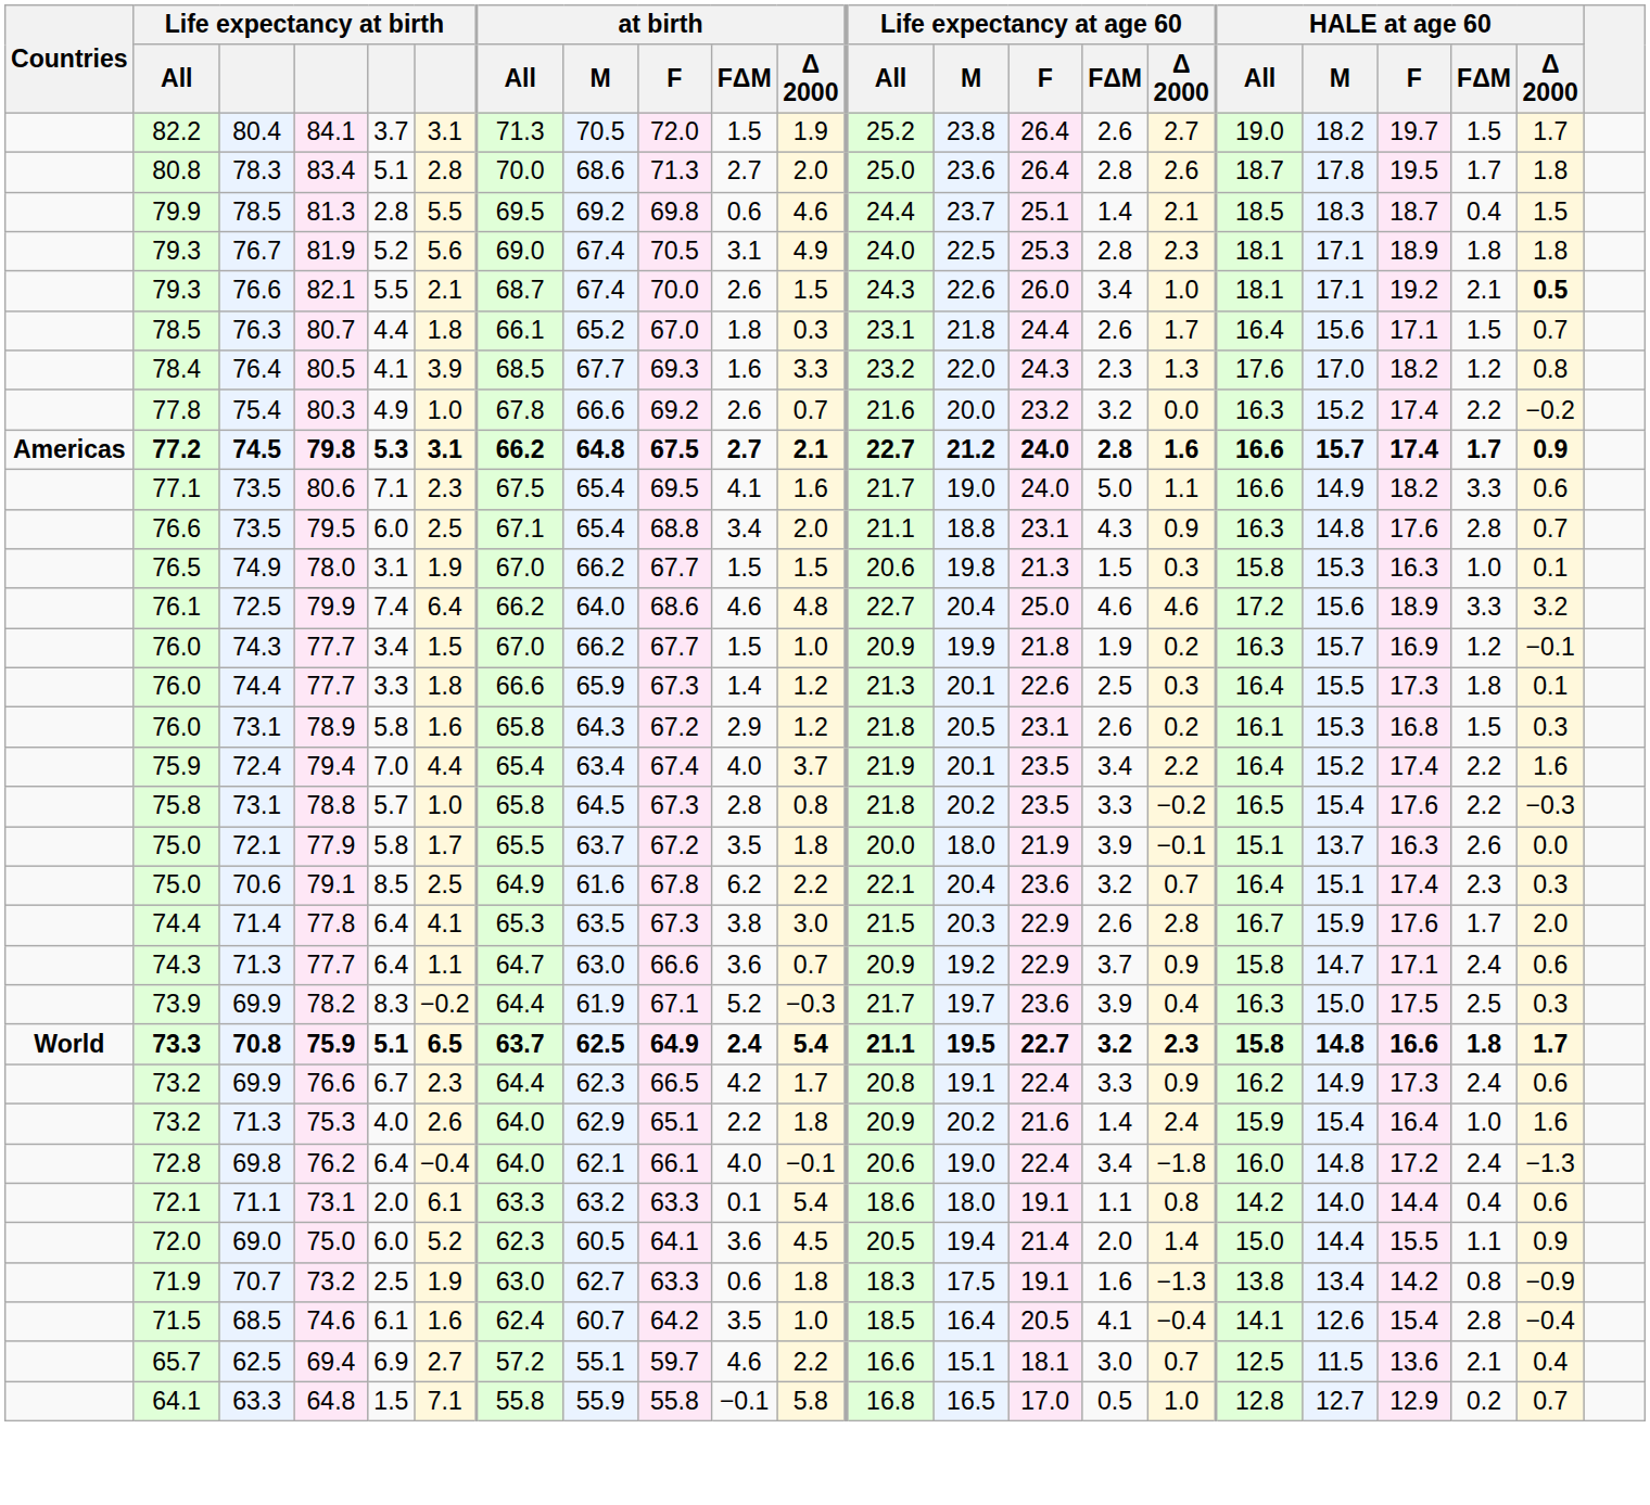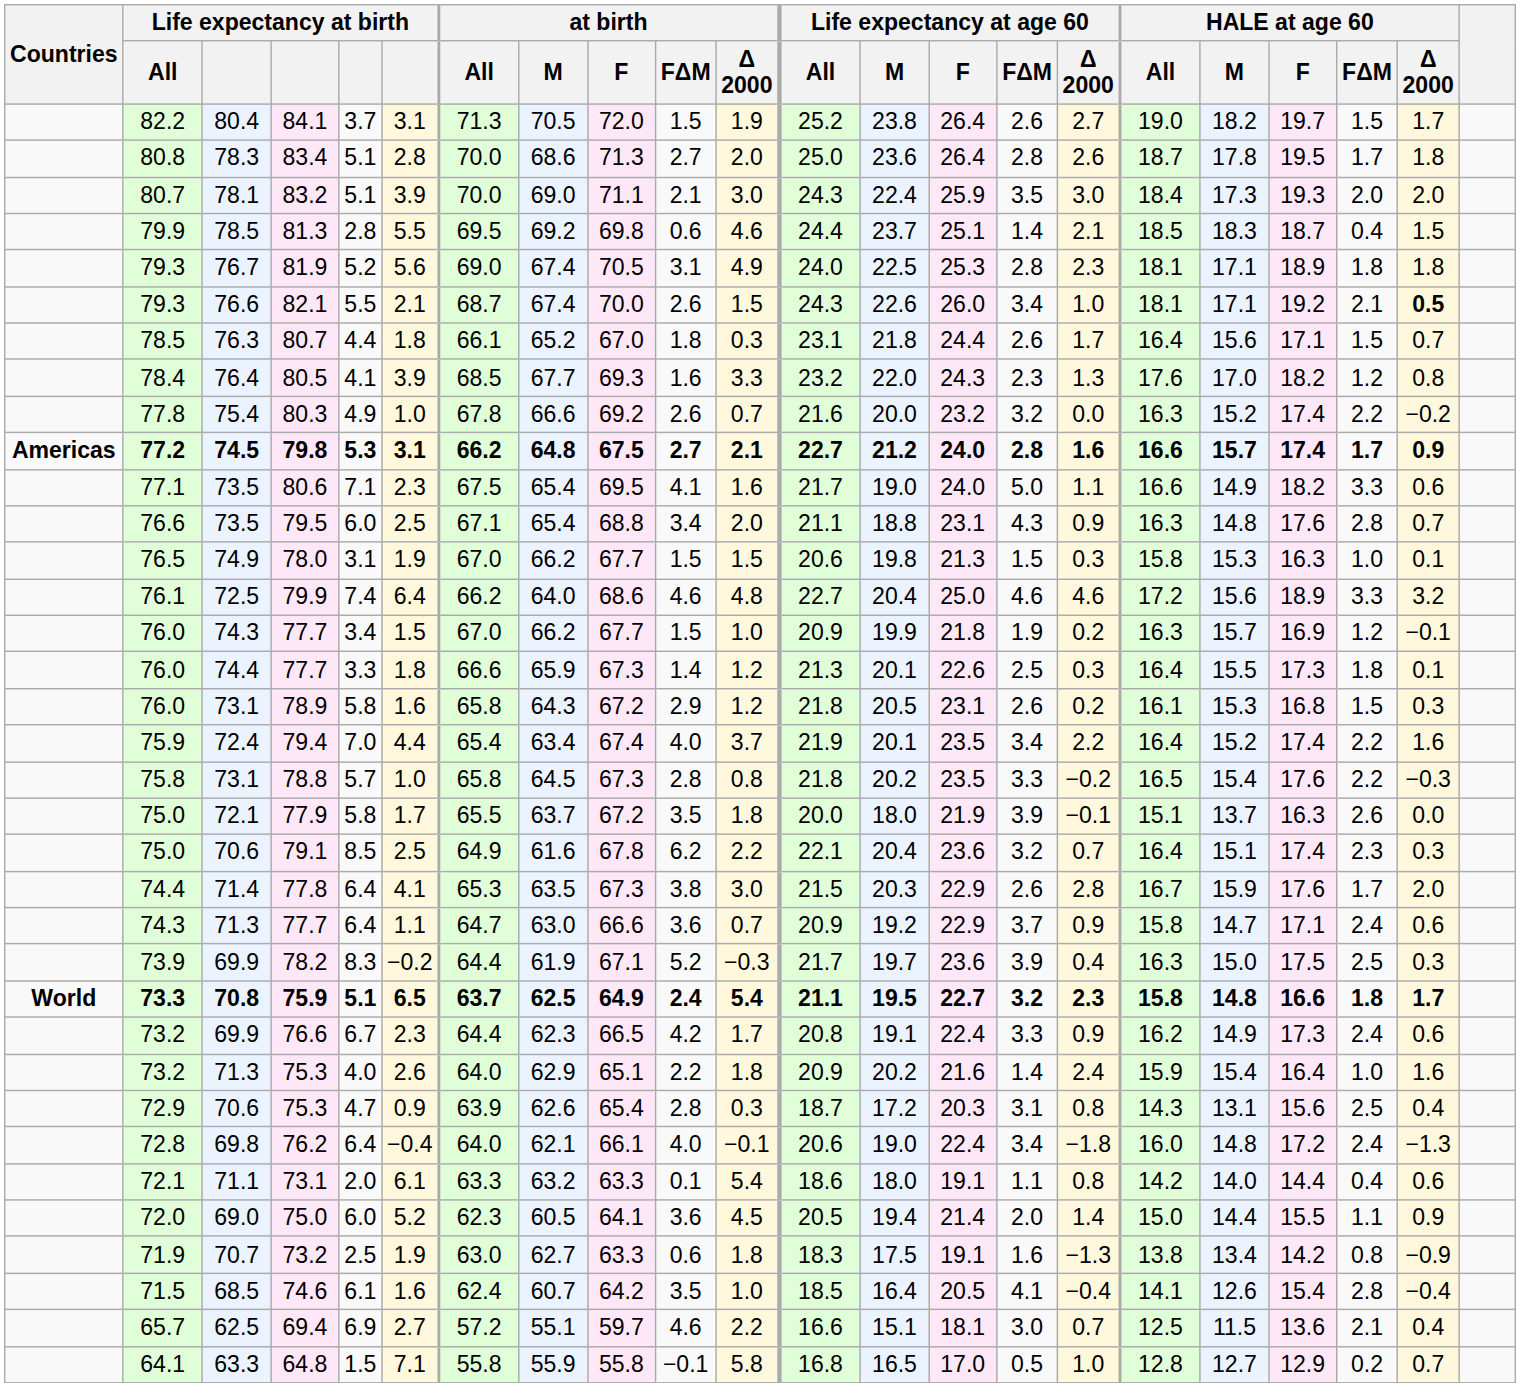+ row: 80.7 | 78.1 | 83.2 | 5.1 | 3.9 | 70.0 | 69.0 | 71.1 | 2.1 | 3.0 | 24.3 | 22.4 | 25.9 | 3.5 | 3.0 | 18.4 | 17.3 | 19.3 | 2.0 | 2.0
+ row: 72.9 | 70.6 | 75.3 | 4.7 | 0.9 | 63.9 | 62.6 | 65.4 | 2.8 | 0.3 | 18.7 | 17.2 | 20.3 | 3.1 | 0.8 | 14.3 | 13.1 | 15.6 | 2.5 | 0.4
